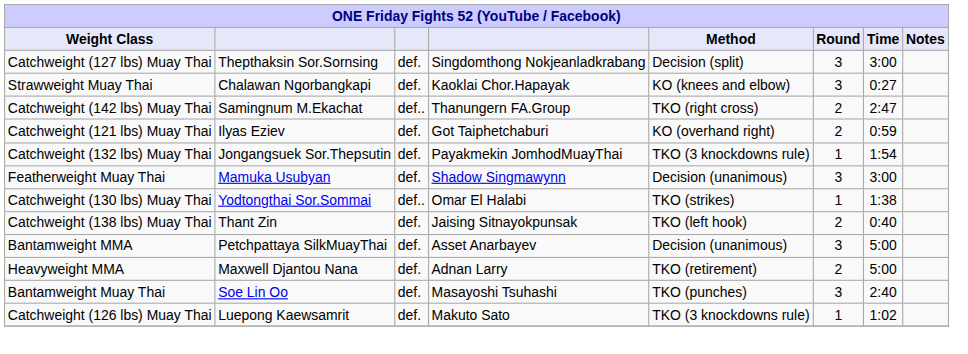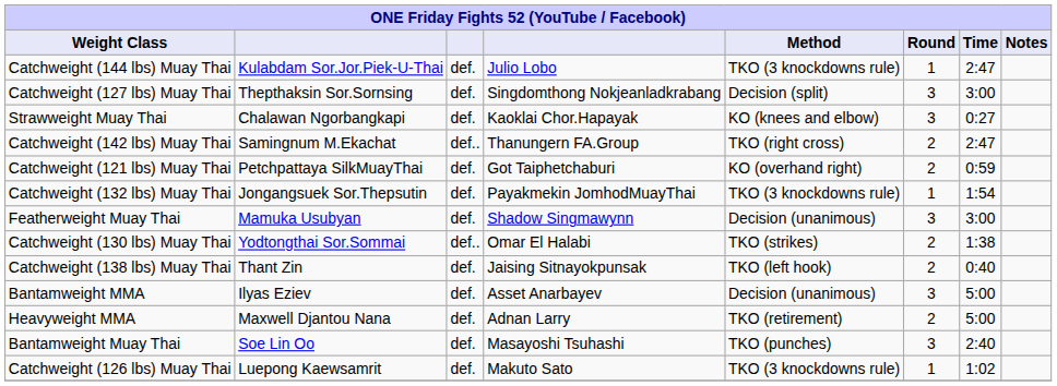+ row: Catchweight (144 lbs) Muay Thai | Kulabdam Sor.Jor.Piek-U-Thai | def. | Julio Lobo | TKO (3 knockdowns rule) | 1 | 2:47
Catchweight (121 lbs) Muay Thai | column 2: Ilyas Eziev -> Petchpattaya SilkMuayThai
Catchweight (130 lbs) Muay Thai | Round: 1 -> 2
Bantamweight MMA | column 2: Petchpattaya SilkMuayThai -> Ilyas Eziev
